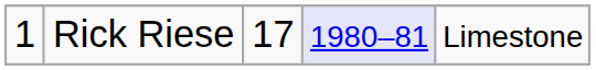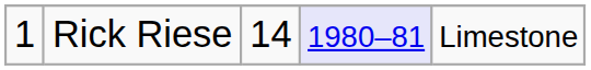Rick Riese | column 3: 17 -> 14
